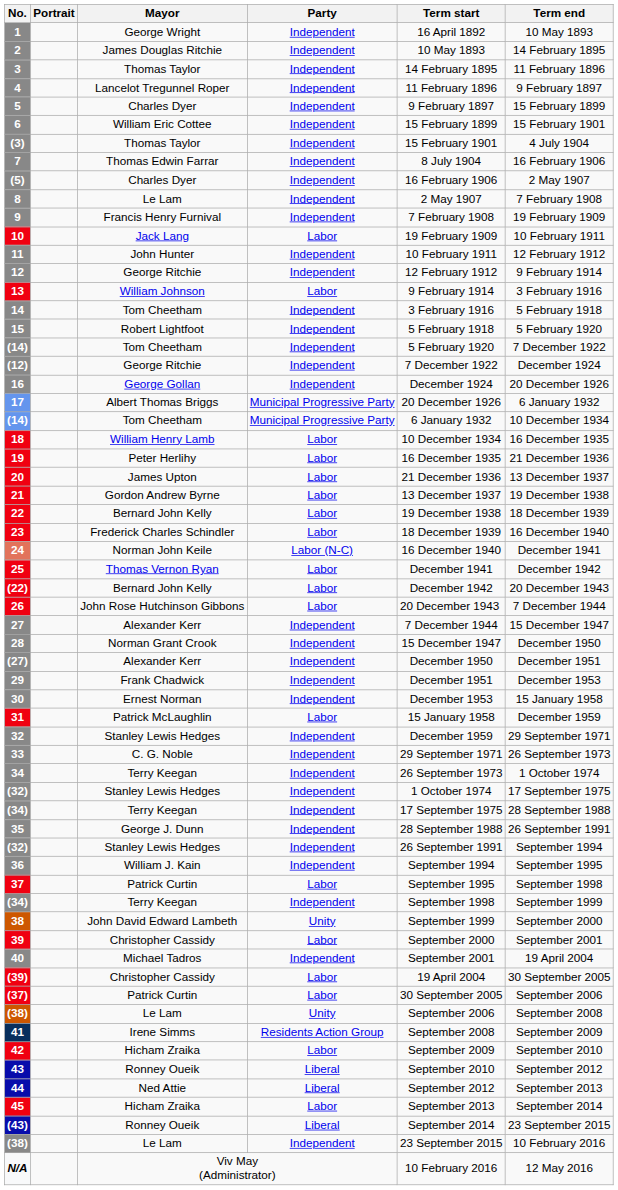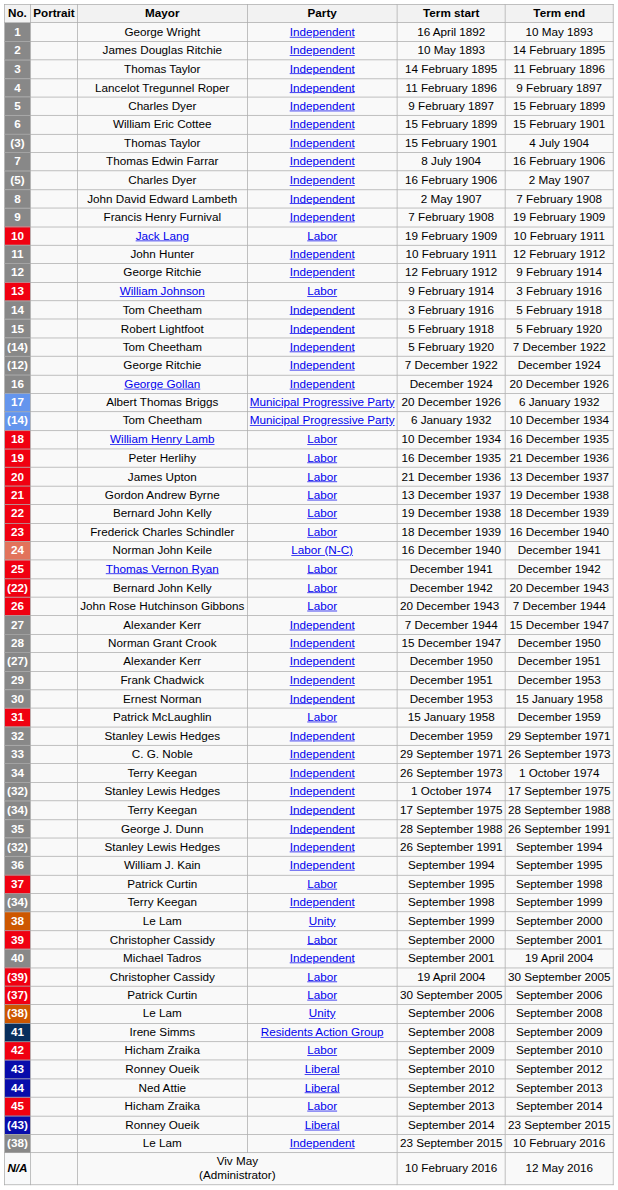8 | Mayor: Le Lam -> John David Edward Lambeth
38 | Mayor: John David Edward Lambeth -> Le Lam
